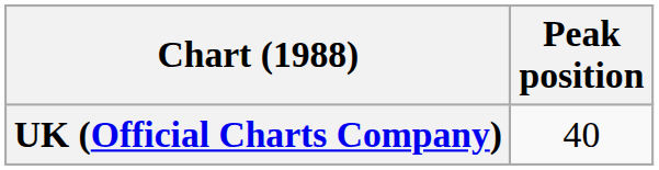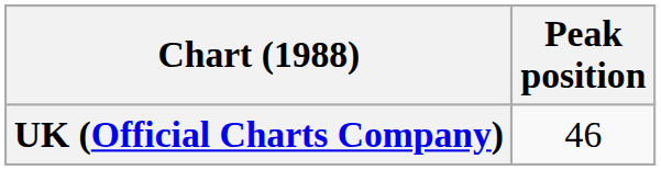UK (Official Charts Company) | Peak position: 40 -> 46
